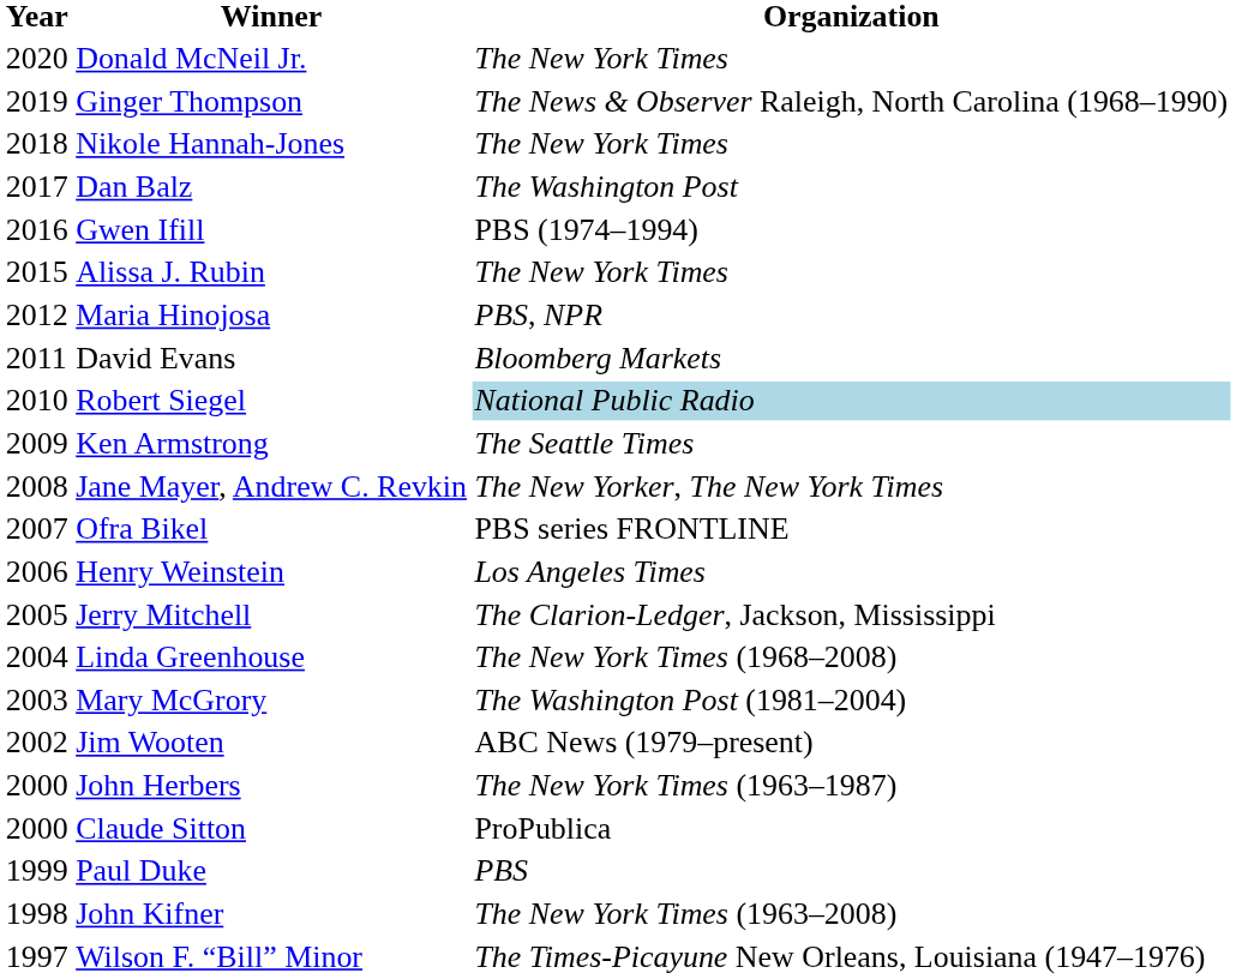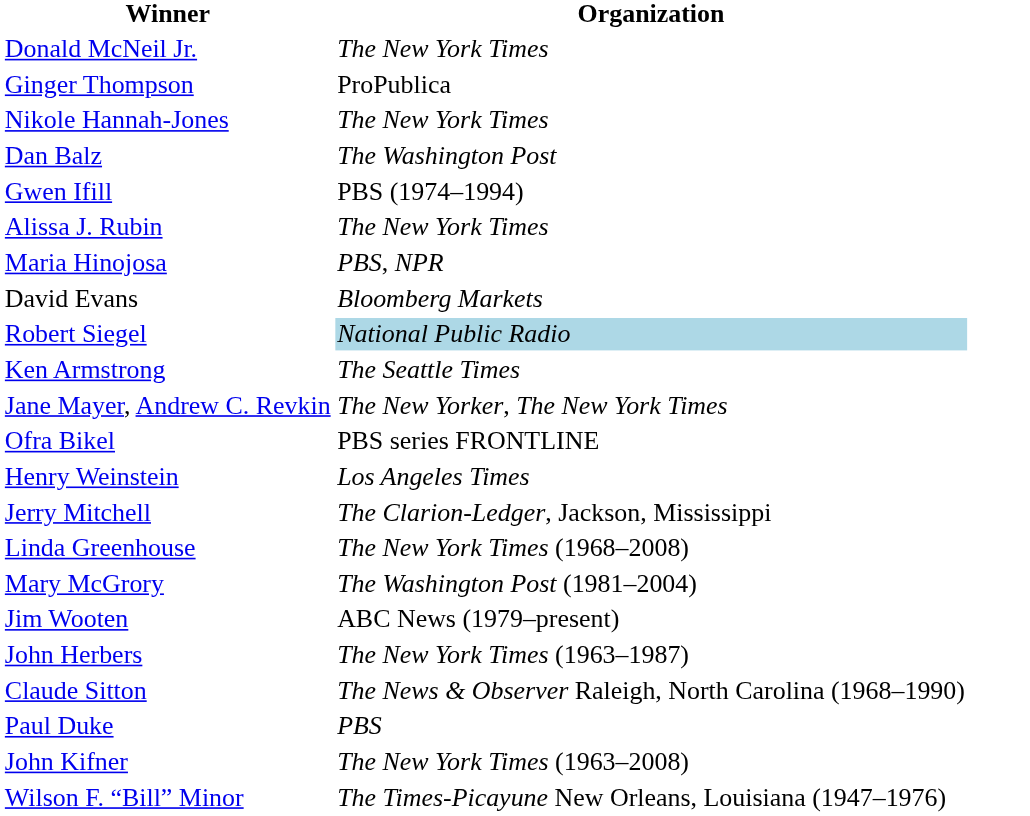- column: Year | 2020 | 2019 | 2018 | 2017 | 2016 | 2015 | 2012 | 2011 | 2010 | 2009 | 2008 | 2007 | 2006 | 2005 | 2004 | 2003 | 2002 | 2000 | 2000 | 1999 | 1998 | 1997
Ginger Thompson | Organization: The News & Observer Raleigh, North Carolina (1968–1990) -> ProPublica
Claude Sitton | Organization: ProPublica -> The News & Observer Raleigh, North Carolina (1968–1990)
